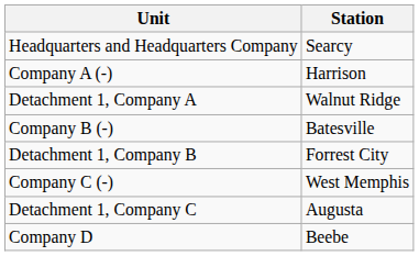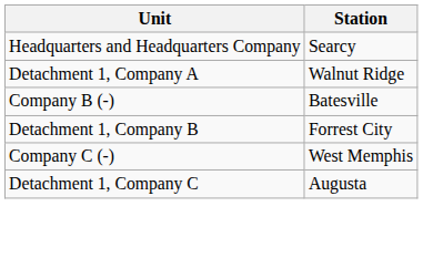- row: Company A (-) | Harrison
- row: Company D | Beebe
